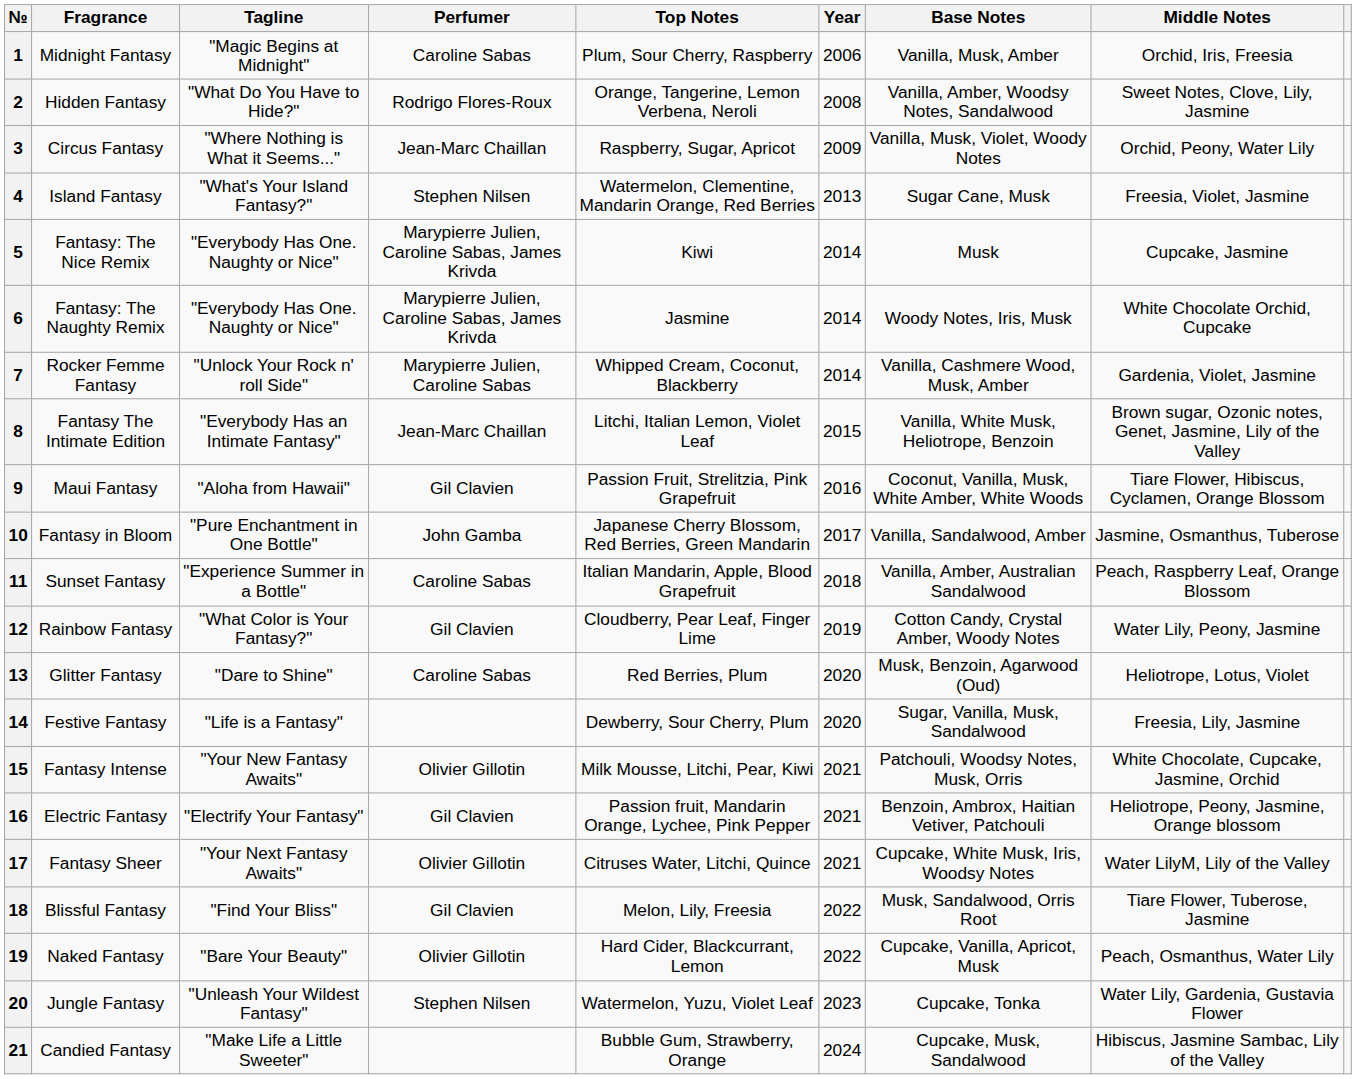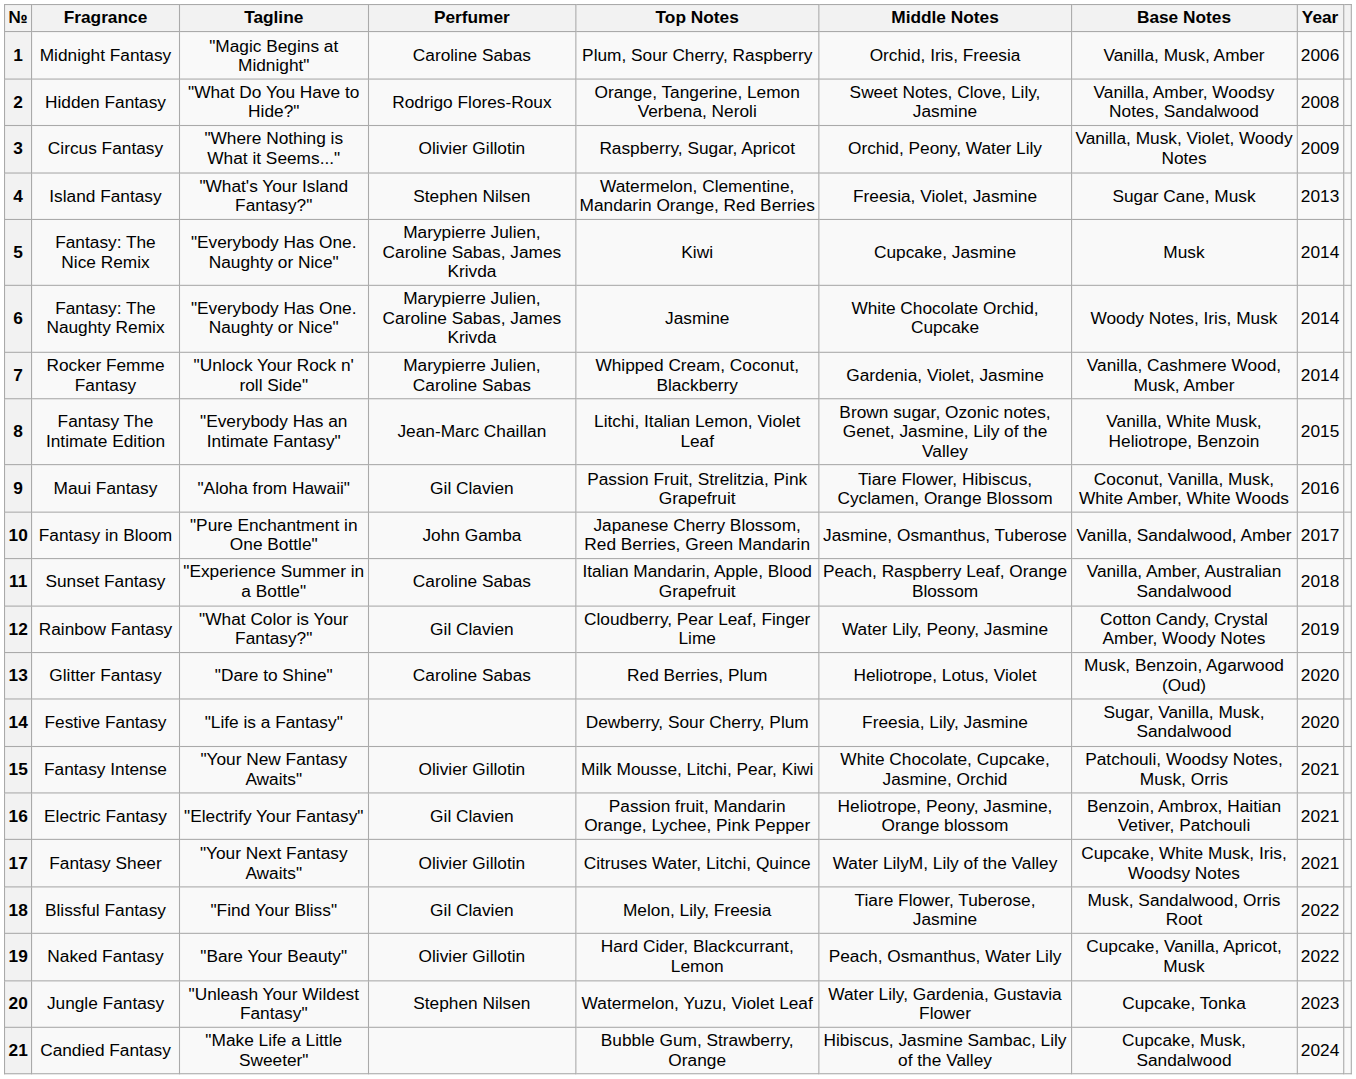columns swapped: Middle Notes <-> Year
3 | Perfumer: Jean-Marc Chaillan -> Olivier Gillotin
